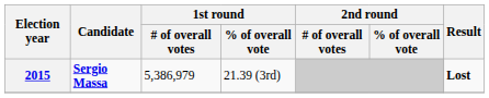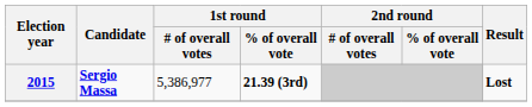2015 | 1st round / # of overall votes: 5,386,979 -> 5,386,977
2015 | 1st round / % of overall vote: normal -> bold
